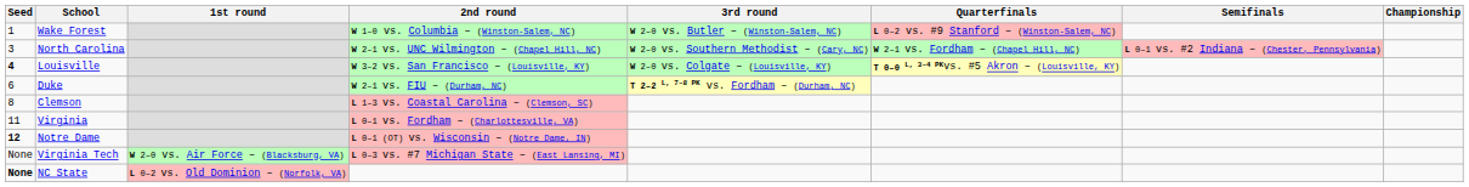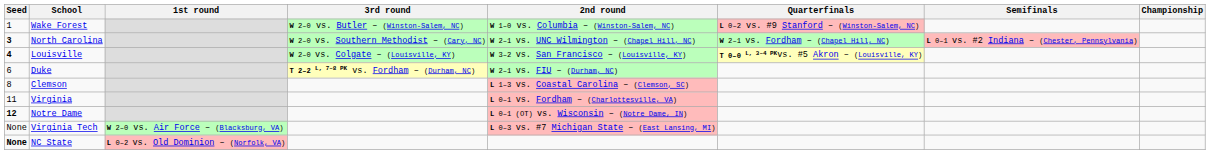columns swapped: 2nd round <-> 3rd round
North Carolina | Seed: normal -> bold
